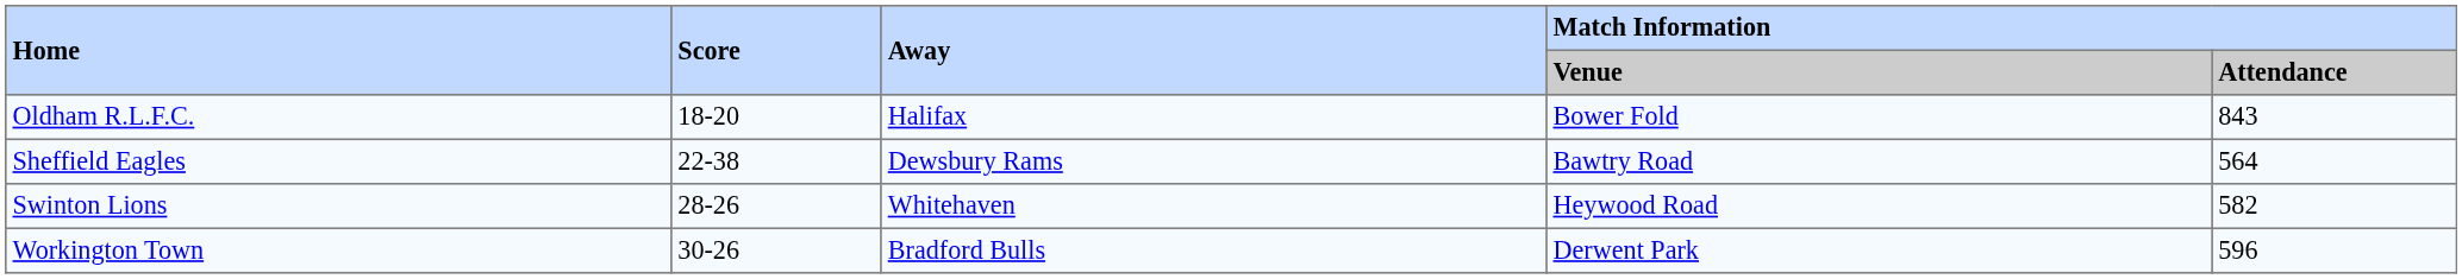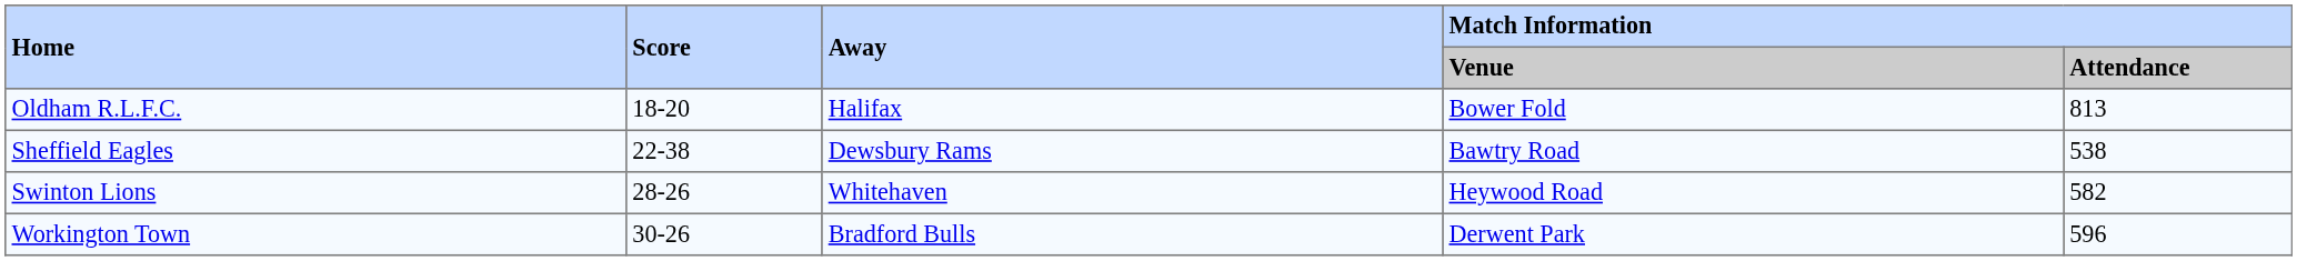Oldham R.L.F.C. | Match Information / Attendance: 843 -> 813
Sheffield Eagles | Match Information / Attendance: 564 -> 538
